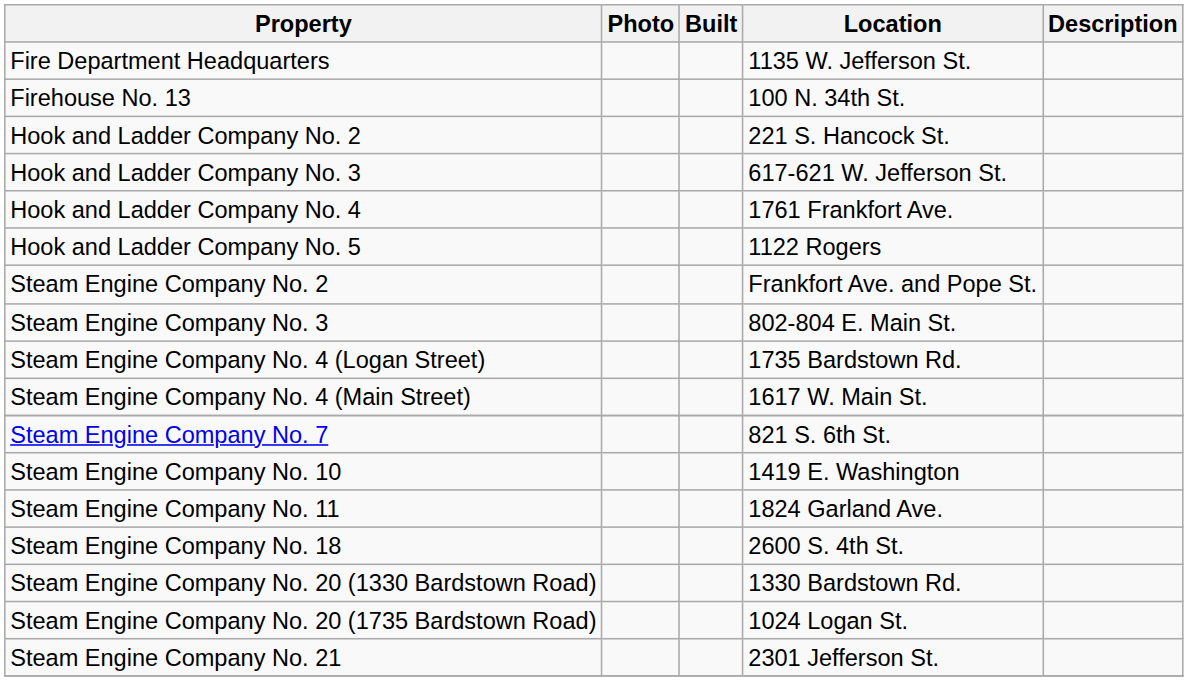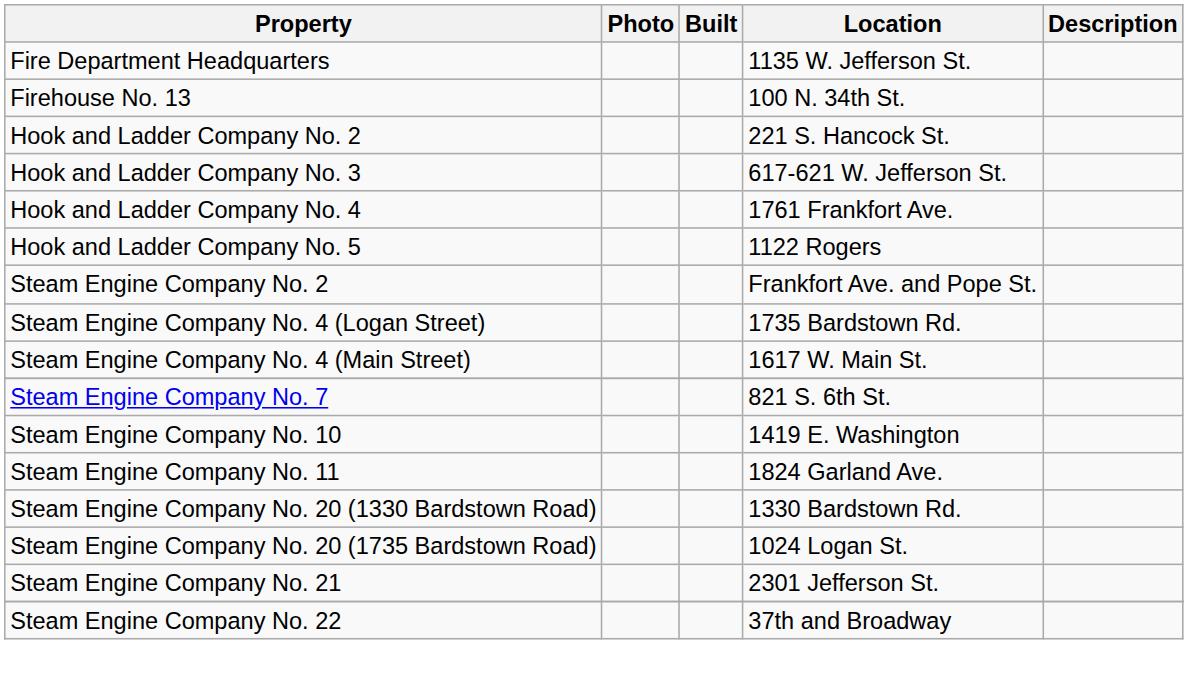- row: Steam Engine Company No. 3 | 802-804 E. Main St.
- row: Steam Engine Company No. 18 | 2600 S. 4th St.
+ row: Steam Engine Company No. 22 | 37th and Broadway
